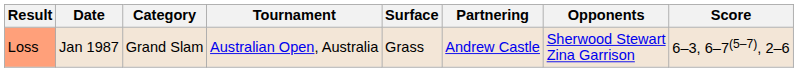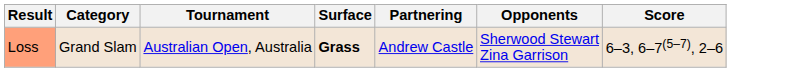- column: Date | Jan 1987
Loss | Surface: normal -> bold
